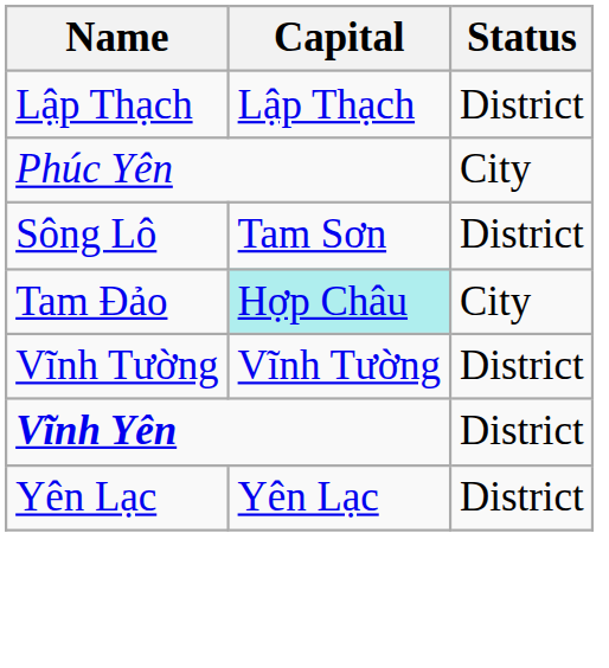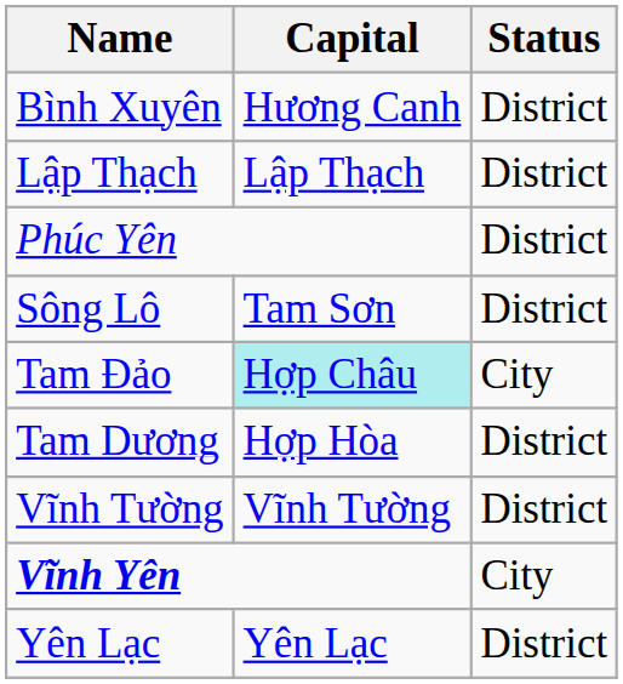+ row: Bình Xuyên | Hương Canh | District
Phúc Yên | Status: City -> District
+ row: Tam Dương | Hợp Hòa | District
Vĩnh Yên | Status: District -> City
